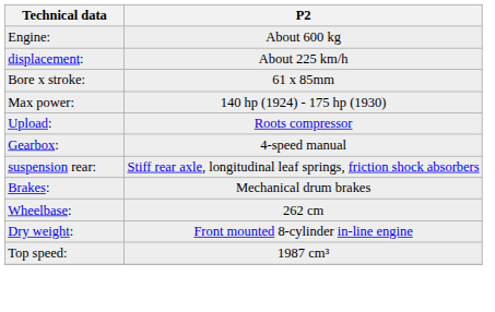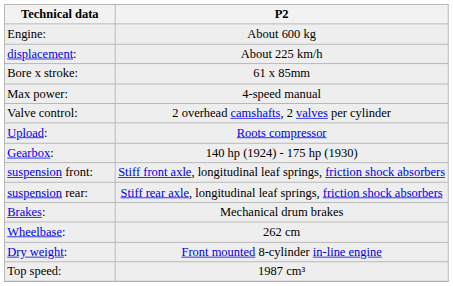Max power: | P2: 140 hp (1924) - 175 hp (1930) -> 4-speed manual
+ row: Valve control: | 2 overhead camshafts, 2 valves per cylinder
Gearbox: | P2: 4-speed manual -> 140 hp (1924) - 175 hp (1930)
+ row: suspension front: | Stiff front axle, longitudinal leaf springs, friction shock absorbers
